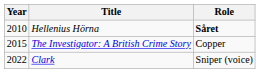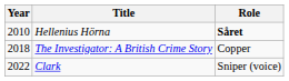The Investigator: A British Crime Story | Year: 2015 -> 2018
